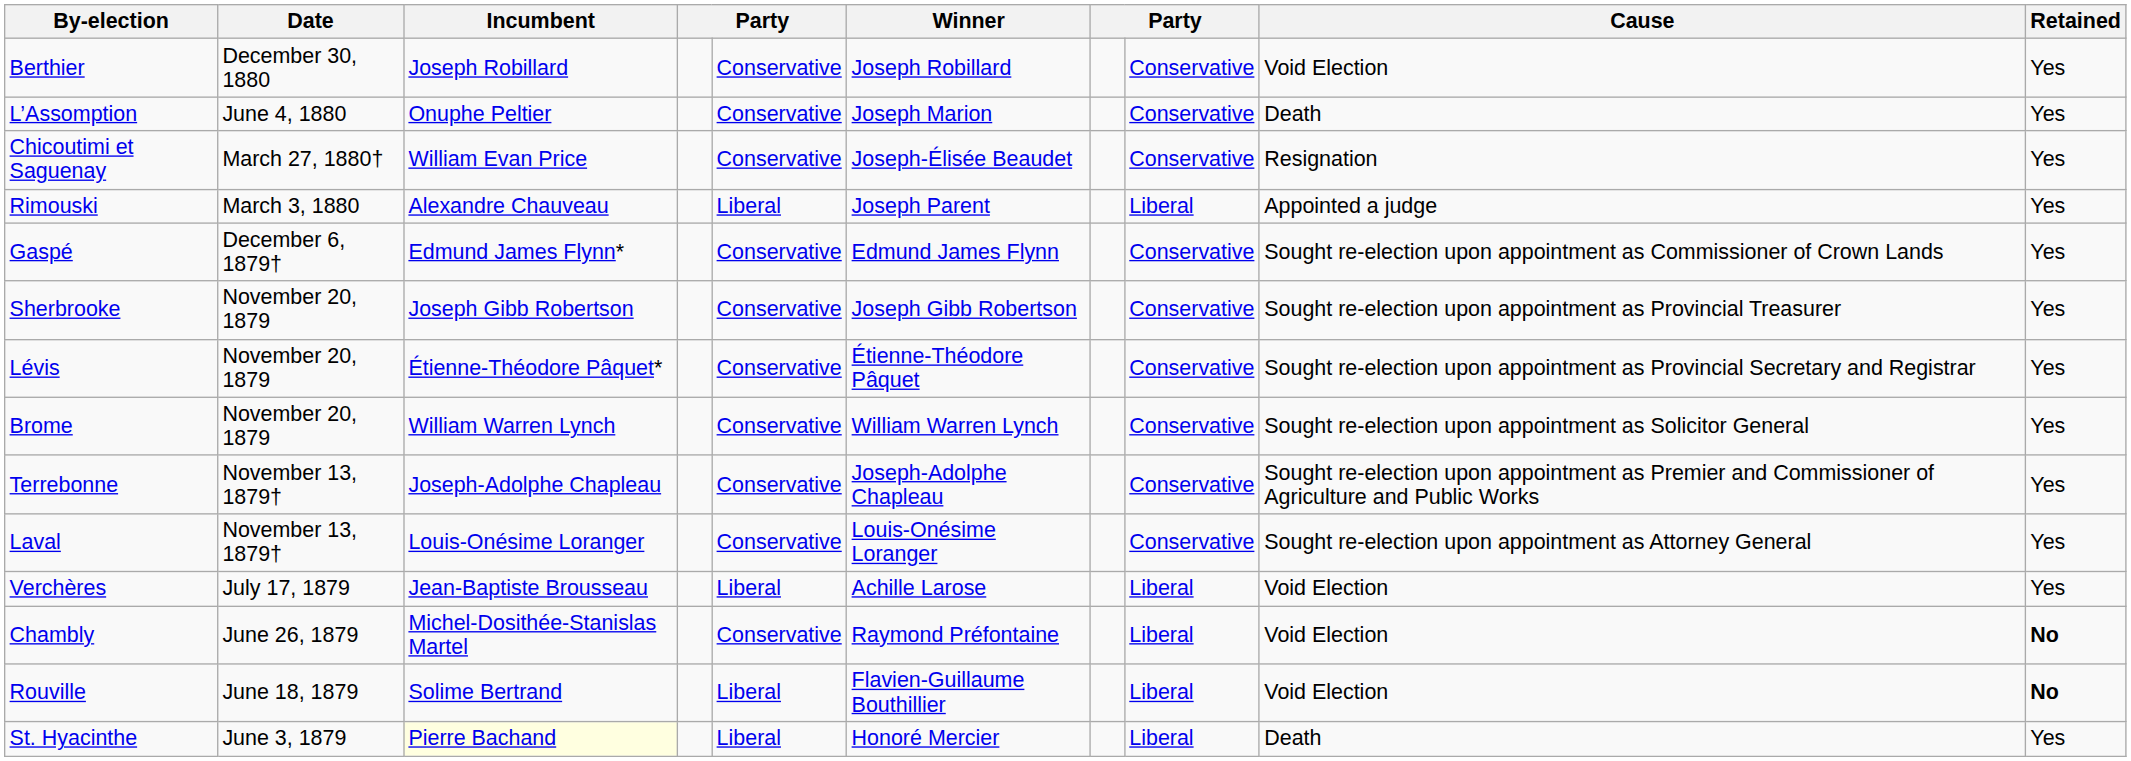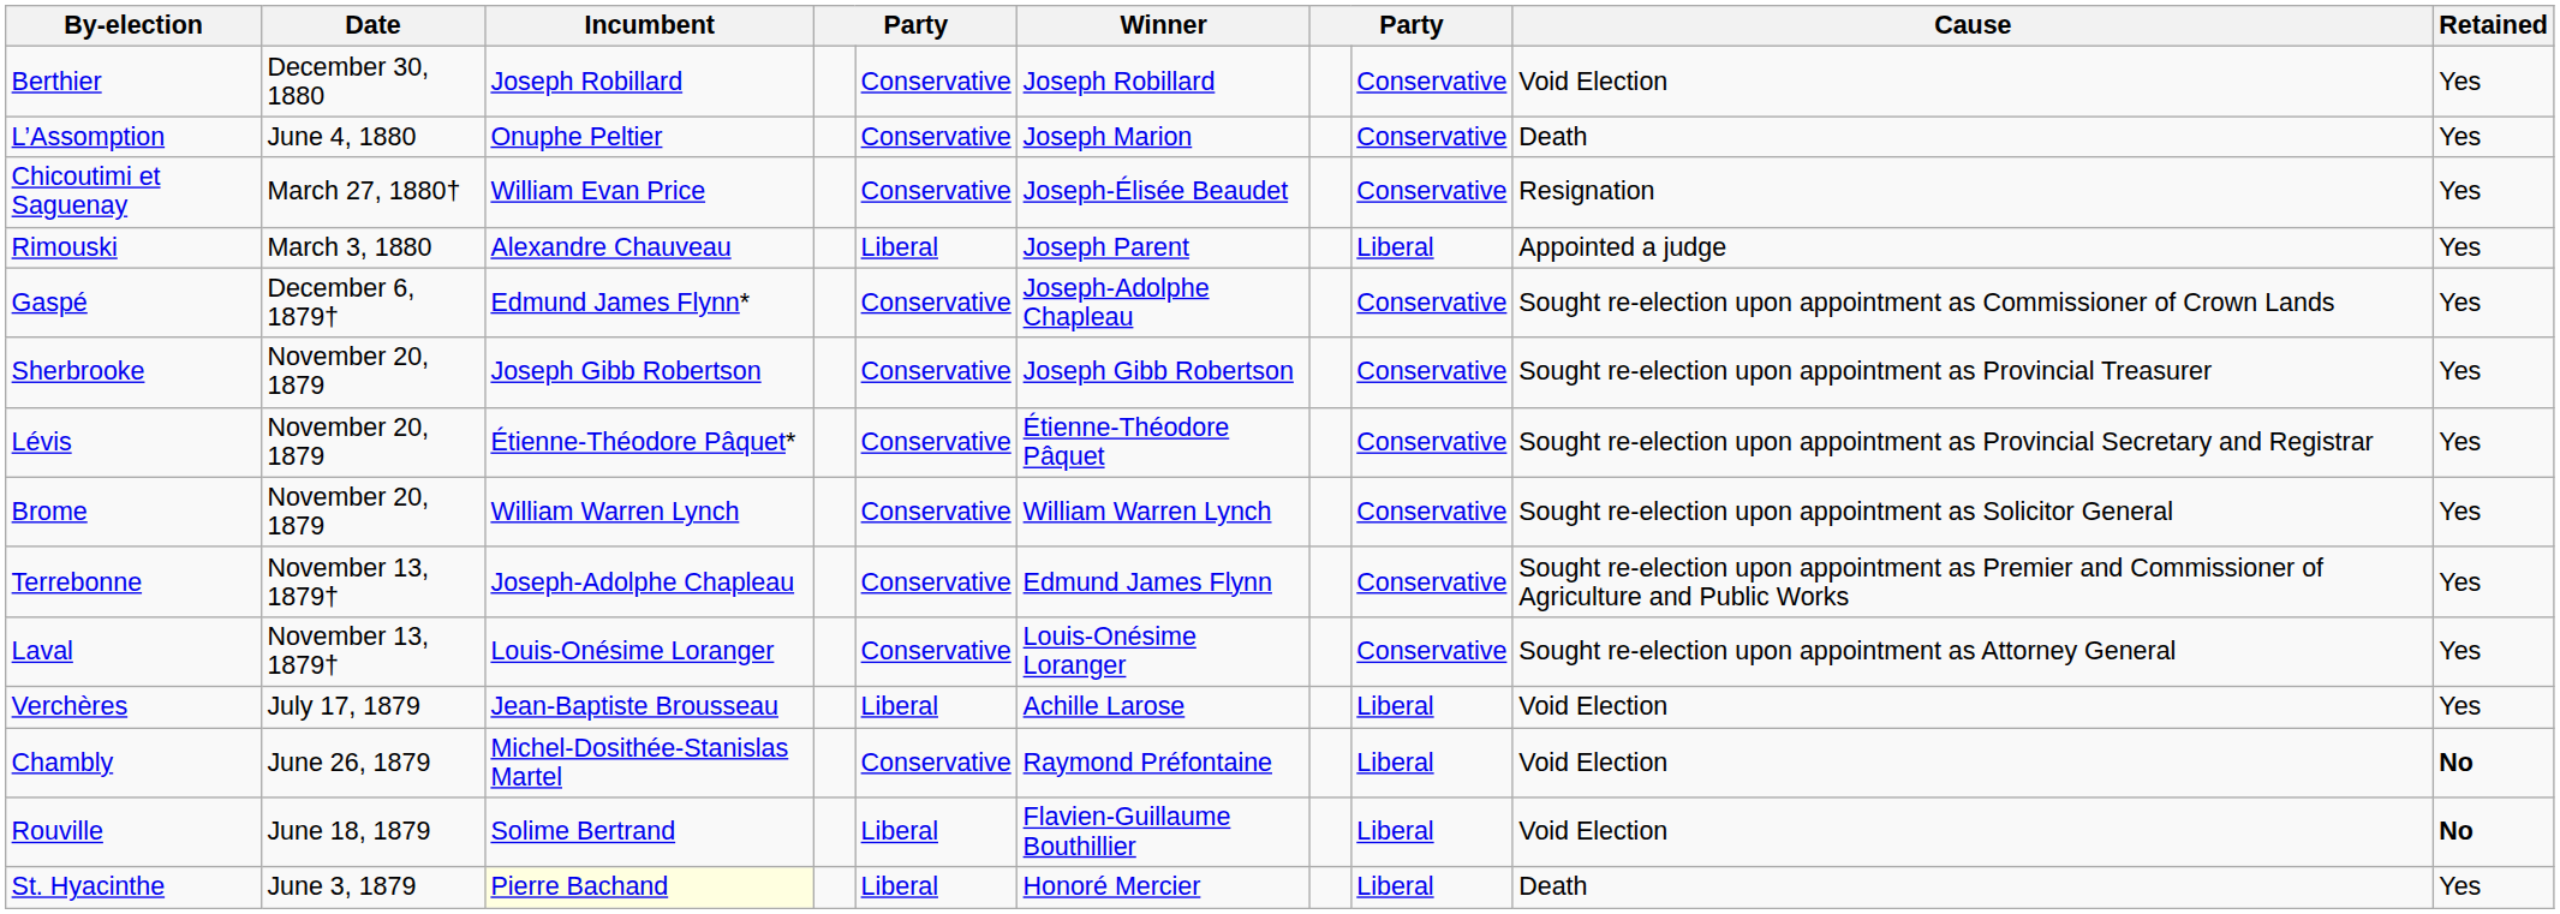Gaspé | Winner: Edmund James Flynn -> Joseph-Adolphe Chapleau
Terrebonne | Winner: Joseph-Adolphe Chapleau -> Edmund James Flynn
